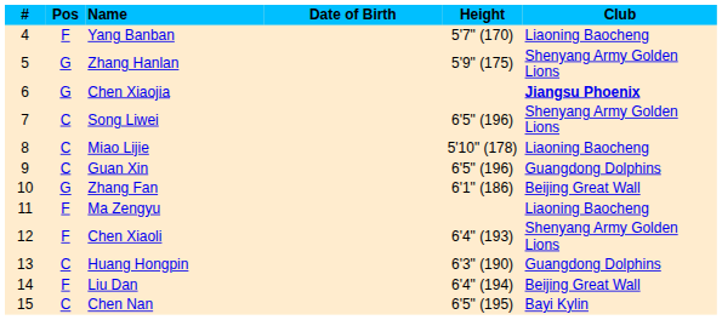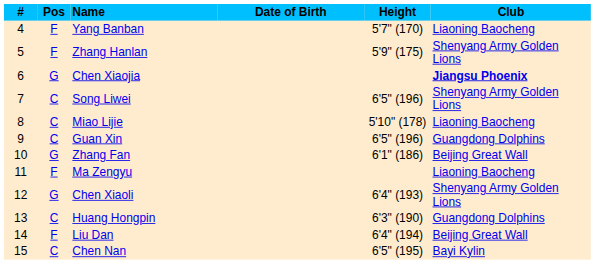Zhang Hanlan | Pos: G -> F
Chen Xiaoli | Pos: F -> G
